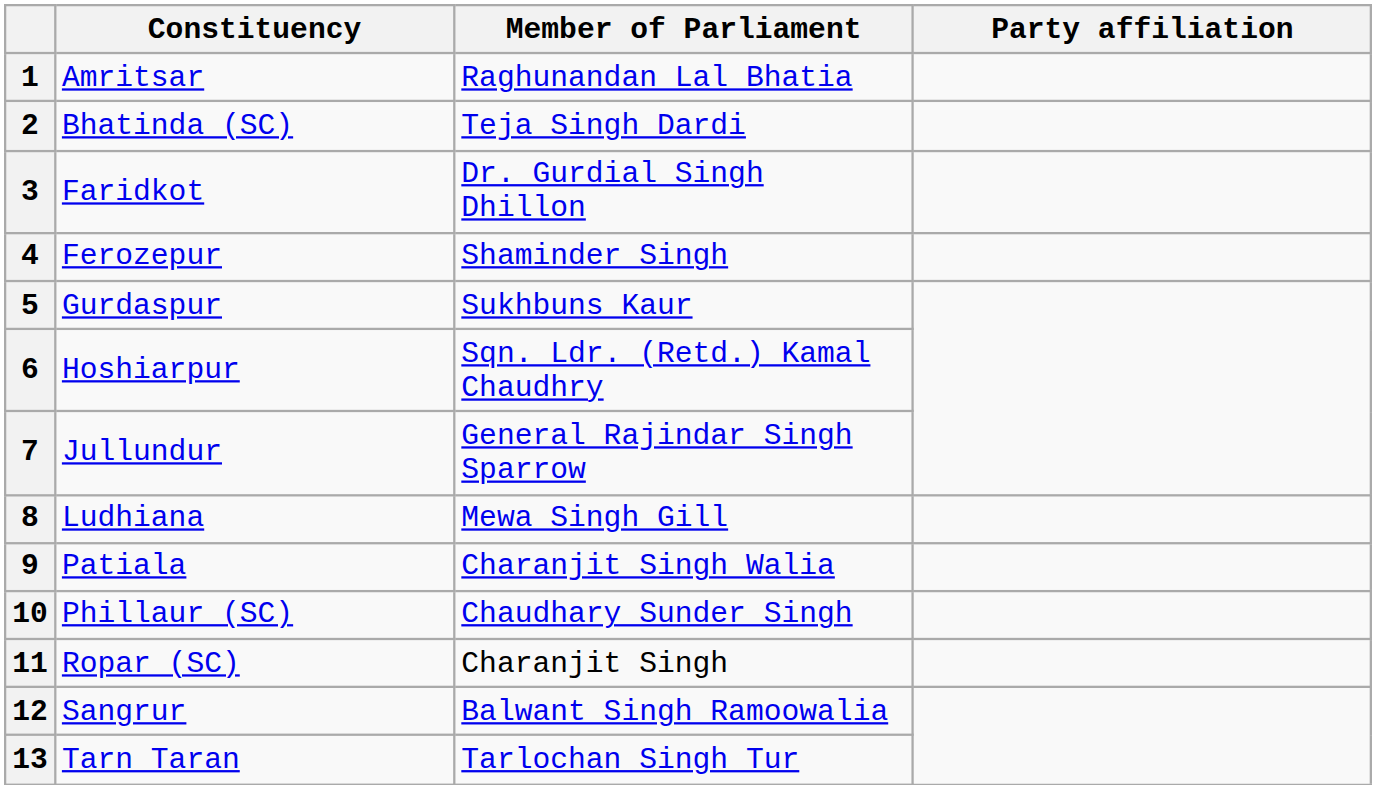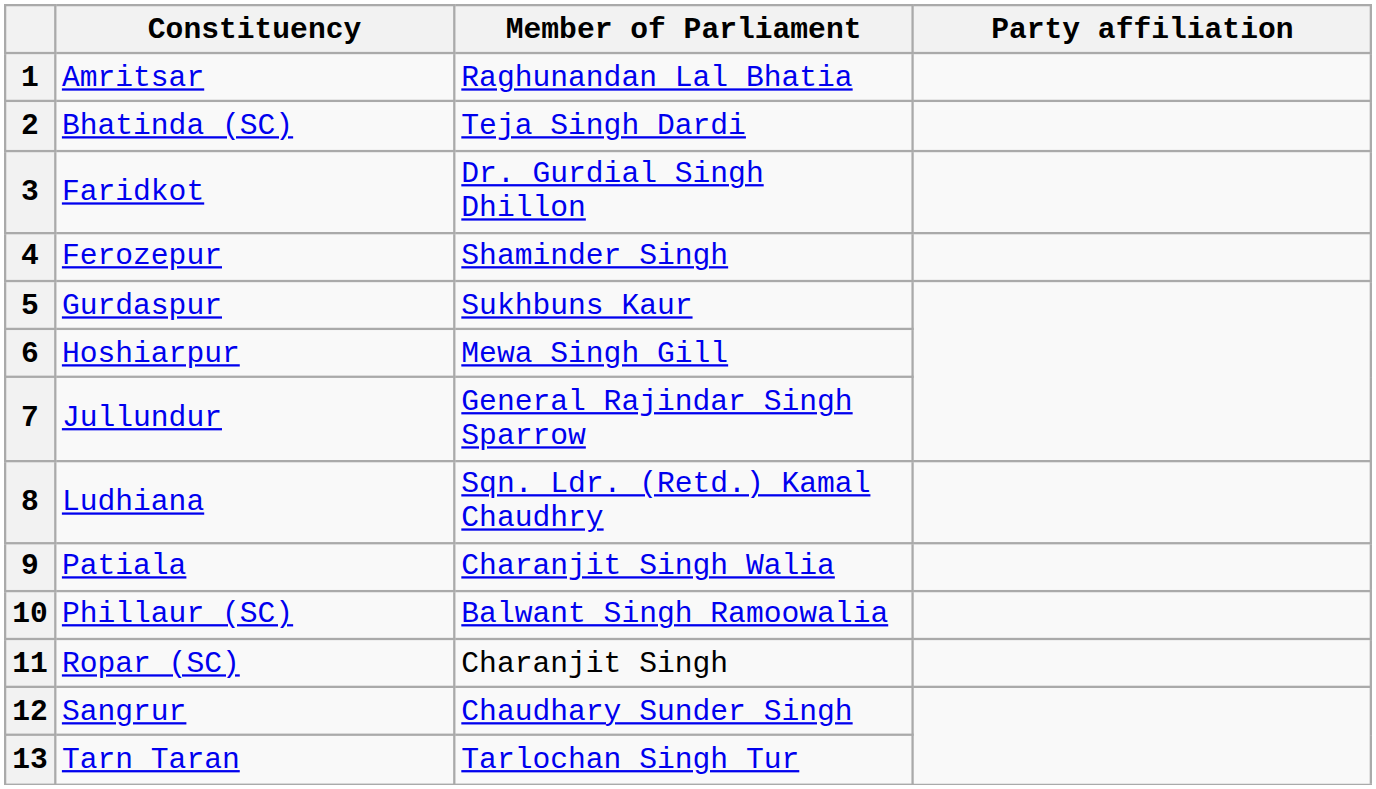6 | Member of Parliament: Sqn. Ldr. (Retd.) Kamal Chaudhry -> Mewa Singh Gill
8 | Member of Parliament: Mewa Singh Gill -> Sqn. Ldr. (Retd.) Kamal Chaudhry
10 | Member of Parliament: Chaudhary Sunder Singh -> Balwant Singh Ramoowalia
12 | Member of Parliament: Balwant Singh Ramoowalia -> Chaudhary Sunder Singh
